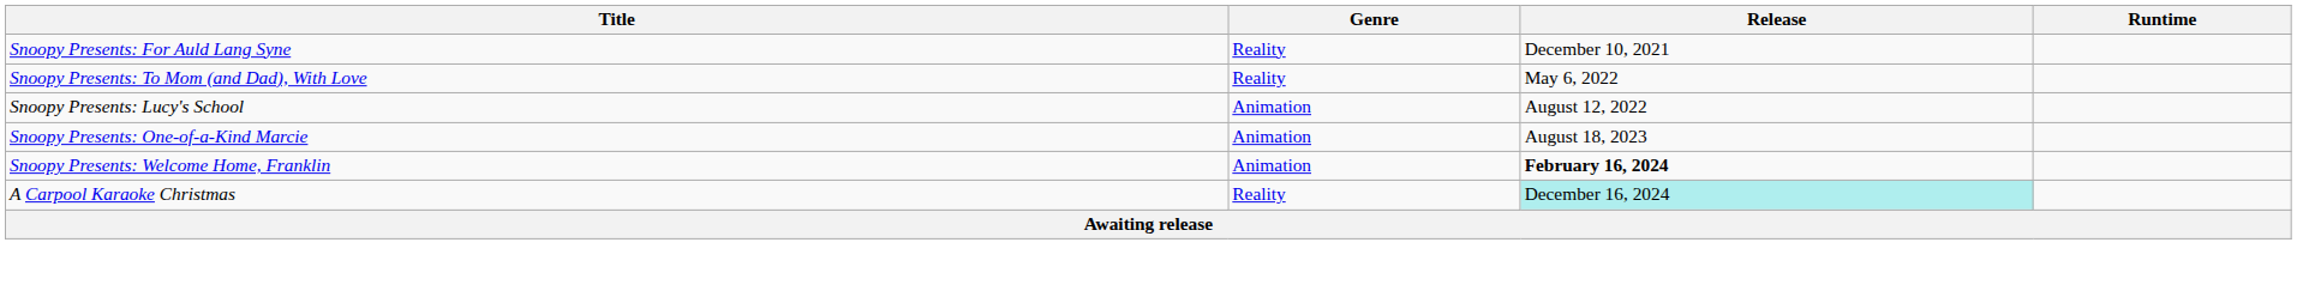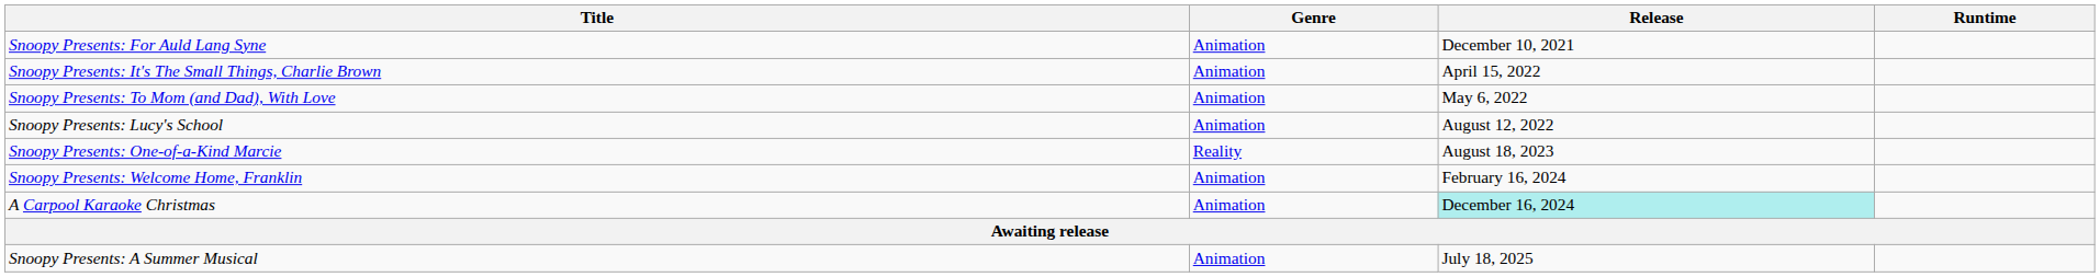Snoopy Presents: For Auld Lang Syne | Genre: Reality -> Animation
+ row: Snoopy Presents: It's The Small Things, Charlie Brown | Animation | April 15, 2022
Snoopy Presents: To Mom (and Dad), With Love | Genre: Reality -> Animation
Snoopy Presents: One-of-a-Kind Marcie | Genre: Animation -> Reality
Snoopy Presents: Welcome Home, Franklin | Release: bold -> normal
A Carpool Karaoke Christmas | Genre: Reality -> Animation
+ row: Snoopy Presents: A Summer Musical | Animation | July 18, 2025
